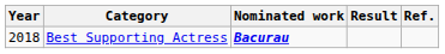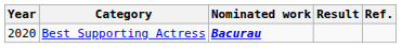Best Supporting Actress | Year: 2018 -> 2020
